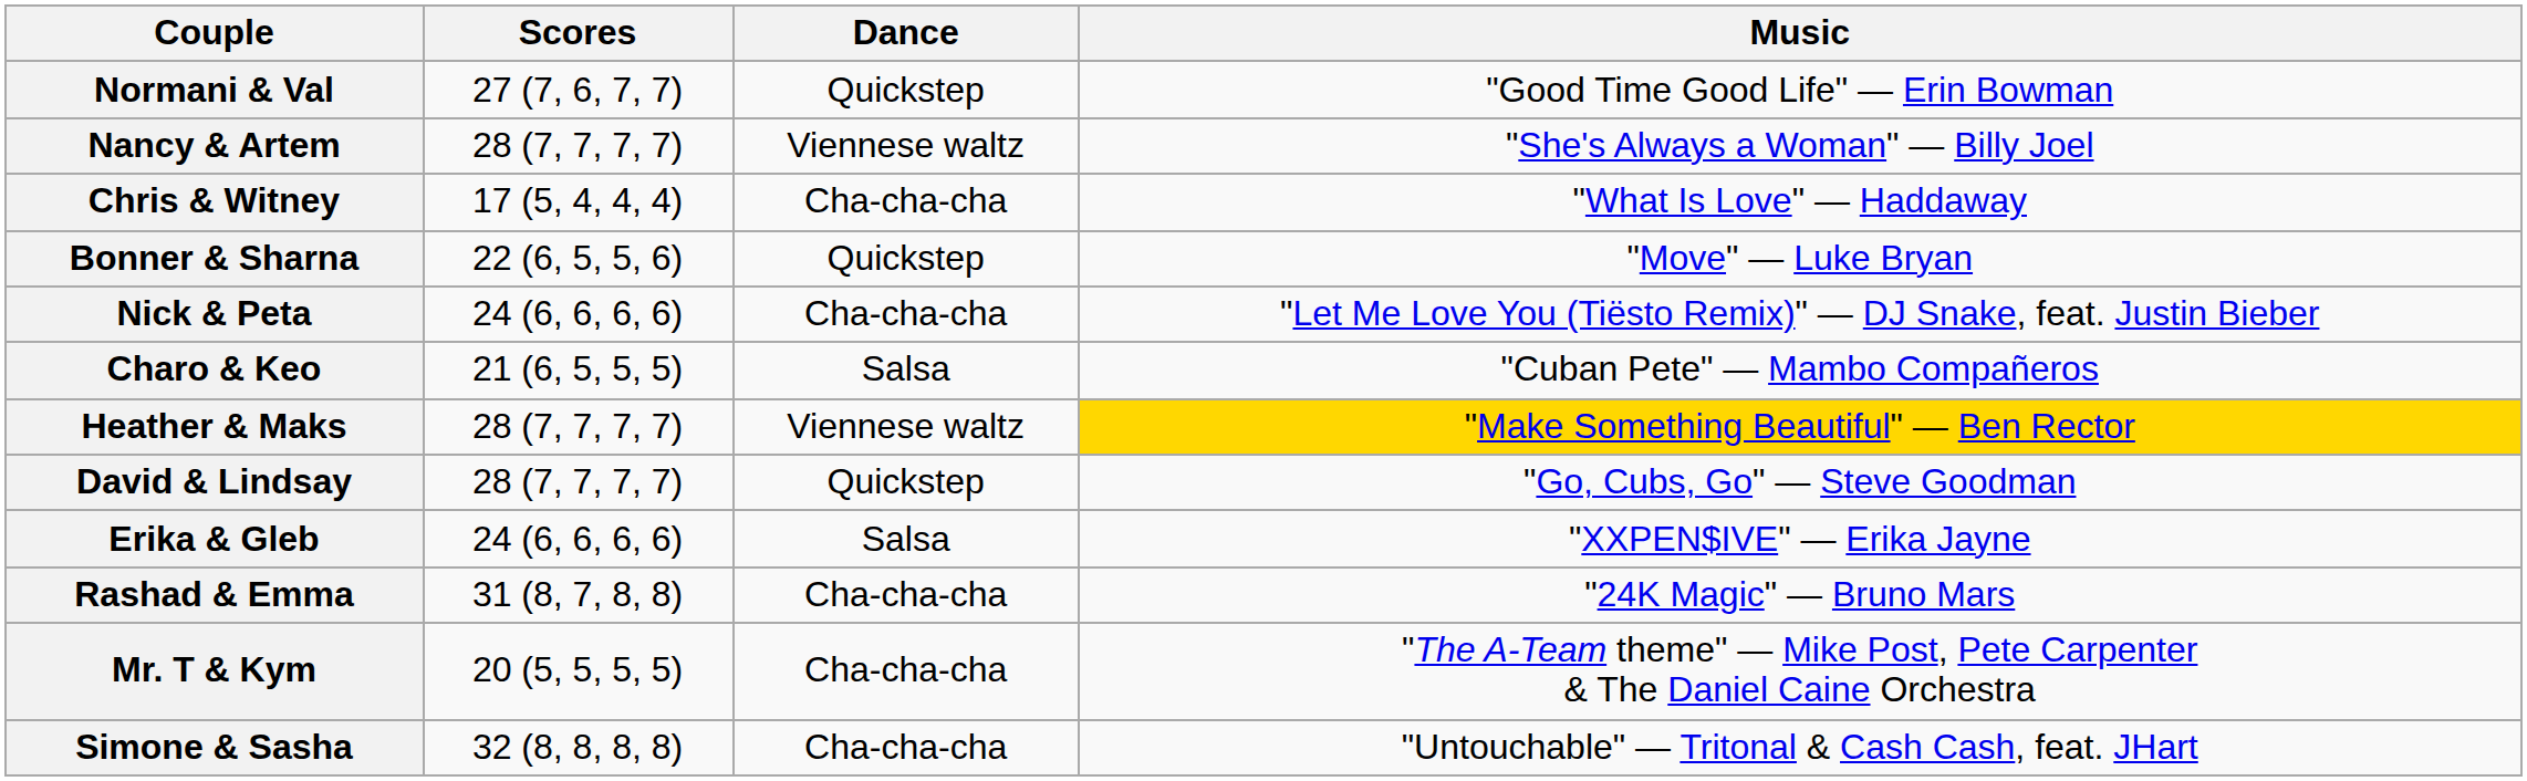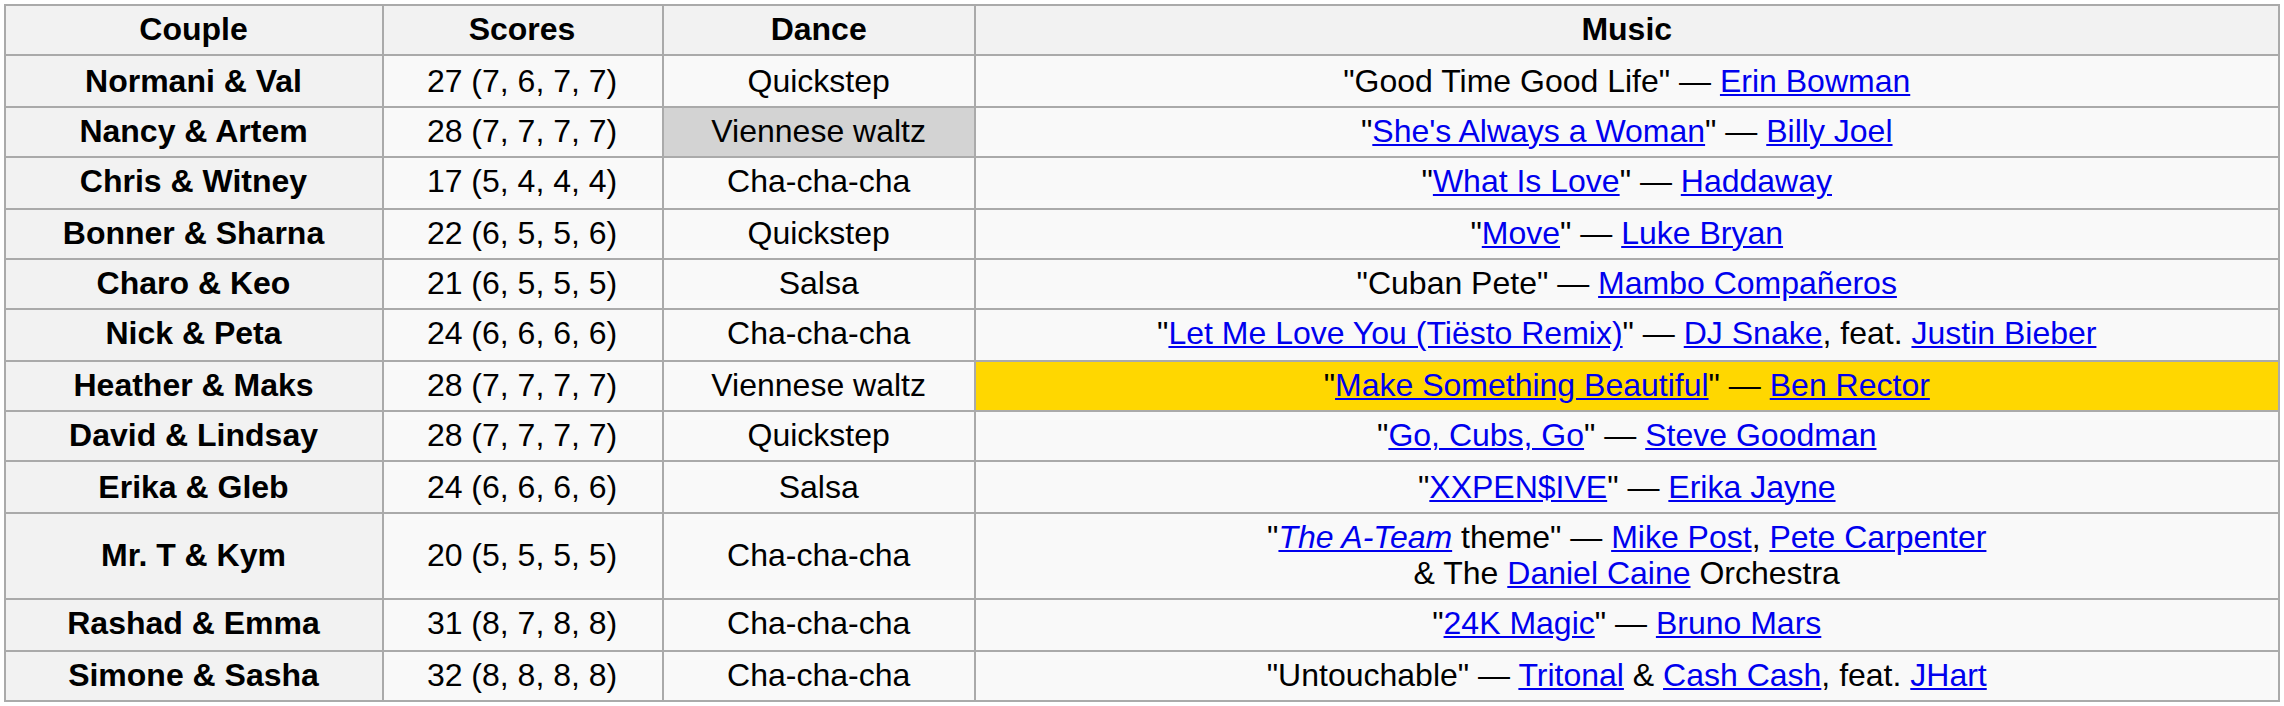Nancy & Artem | Dance: no background -> lightgrey background
rows swapped: Charo & Keo <-> Nick & Peta
rows swapped: Rashad & Emma <-> Mr. T & Kym
